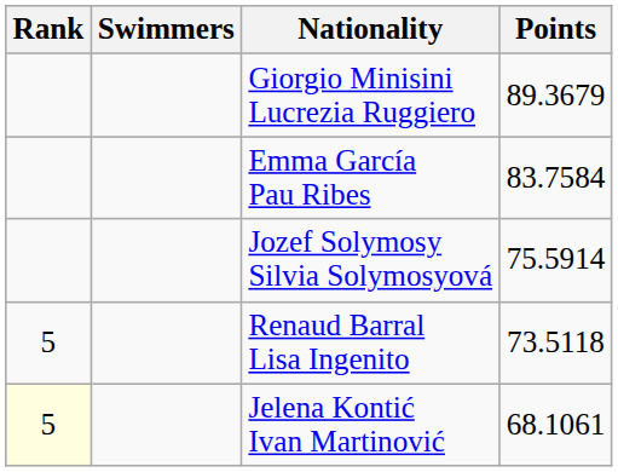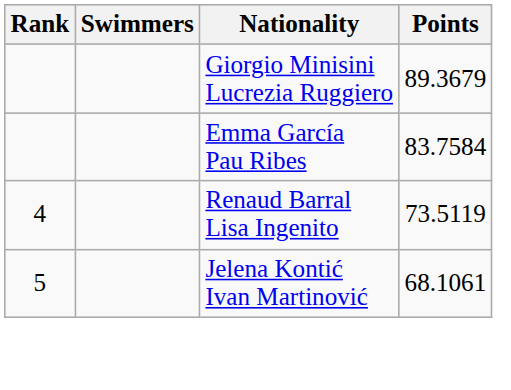- row: Jozef Solymosy Silvia Solymosyová | 75.5914
Renaud Barral Lisa Ingenito | Rank: 5 -> 4
Renaud Barral Lisa Ingenito | Points: 73.5118 -> 73.5119
Jelena Kontić Ivan Martinović | Rank: lightyellow background -> no background
